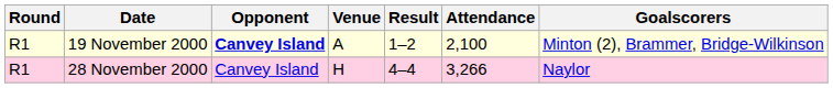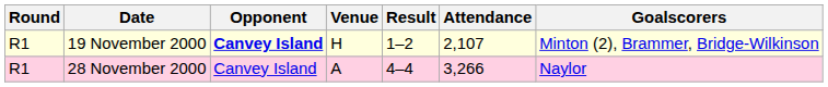19 November 2000 | Venue: A -> H
19 November 2000 | Attendance: 2,100 -> 2,107
28 November 2000 | Venue: H -> A
